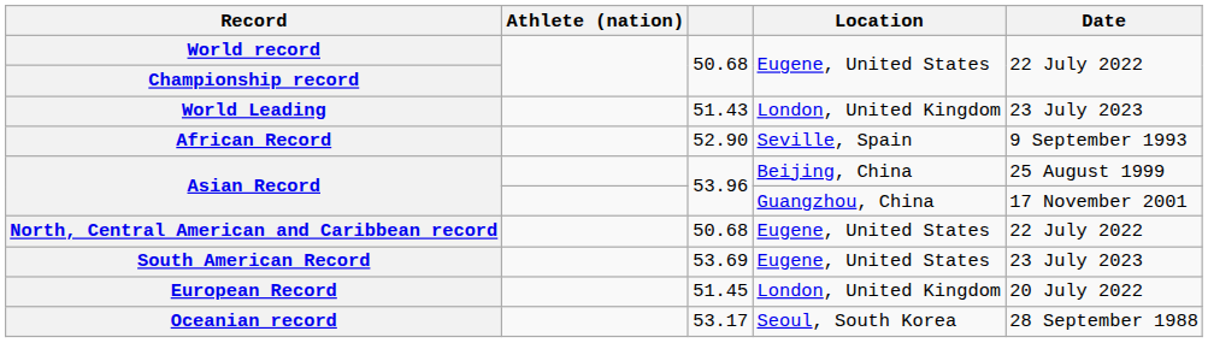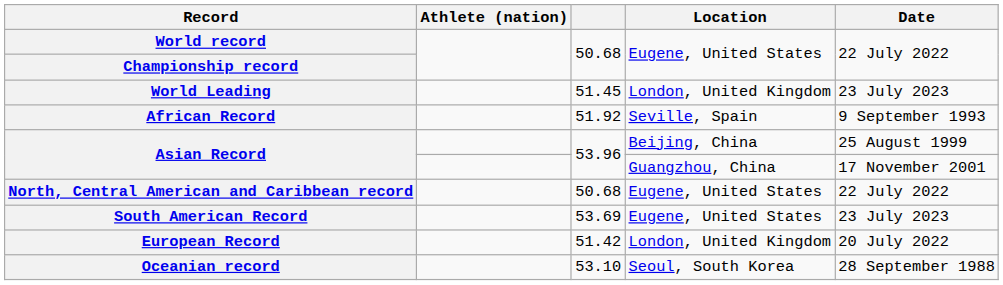World Leading | column 3: 51.43 -> 51.45
African Record | column 3: 52.90 -> 51.92
European Record | column 3: 51.45 -> 51.42
Oceanian record | column 3: 53.17 -> 53.10
